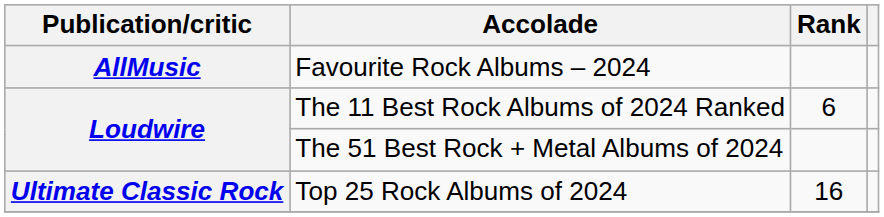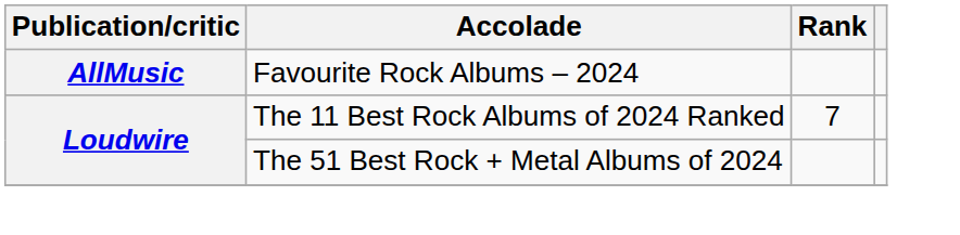The 11 Best Rock Albums of 2024 Ranked | Rank: 6 -> 7
- row: Ultimate Classic Rock | Top 25 Rock Albums of 2024 | 16
